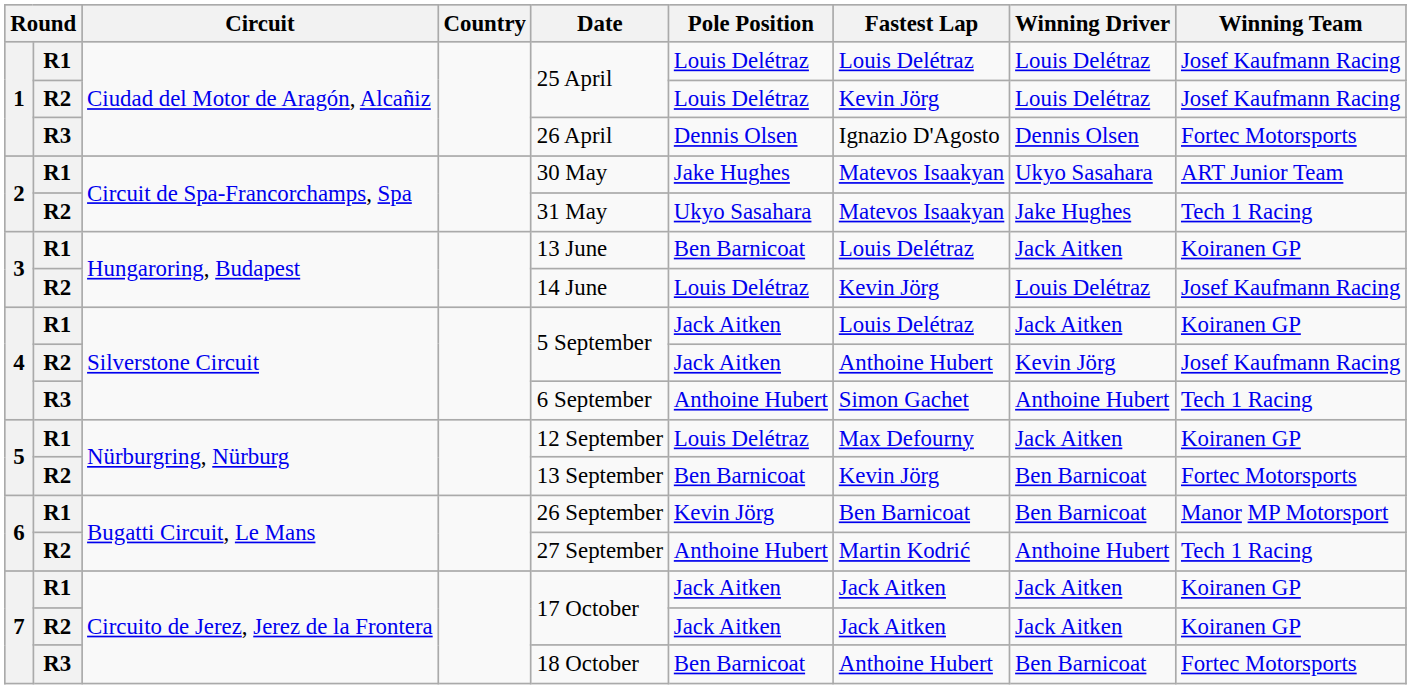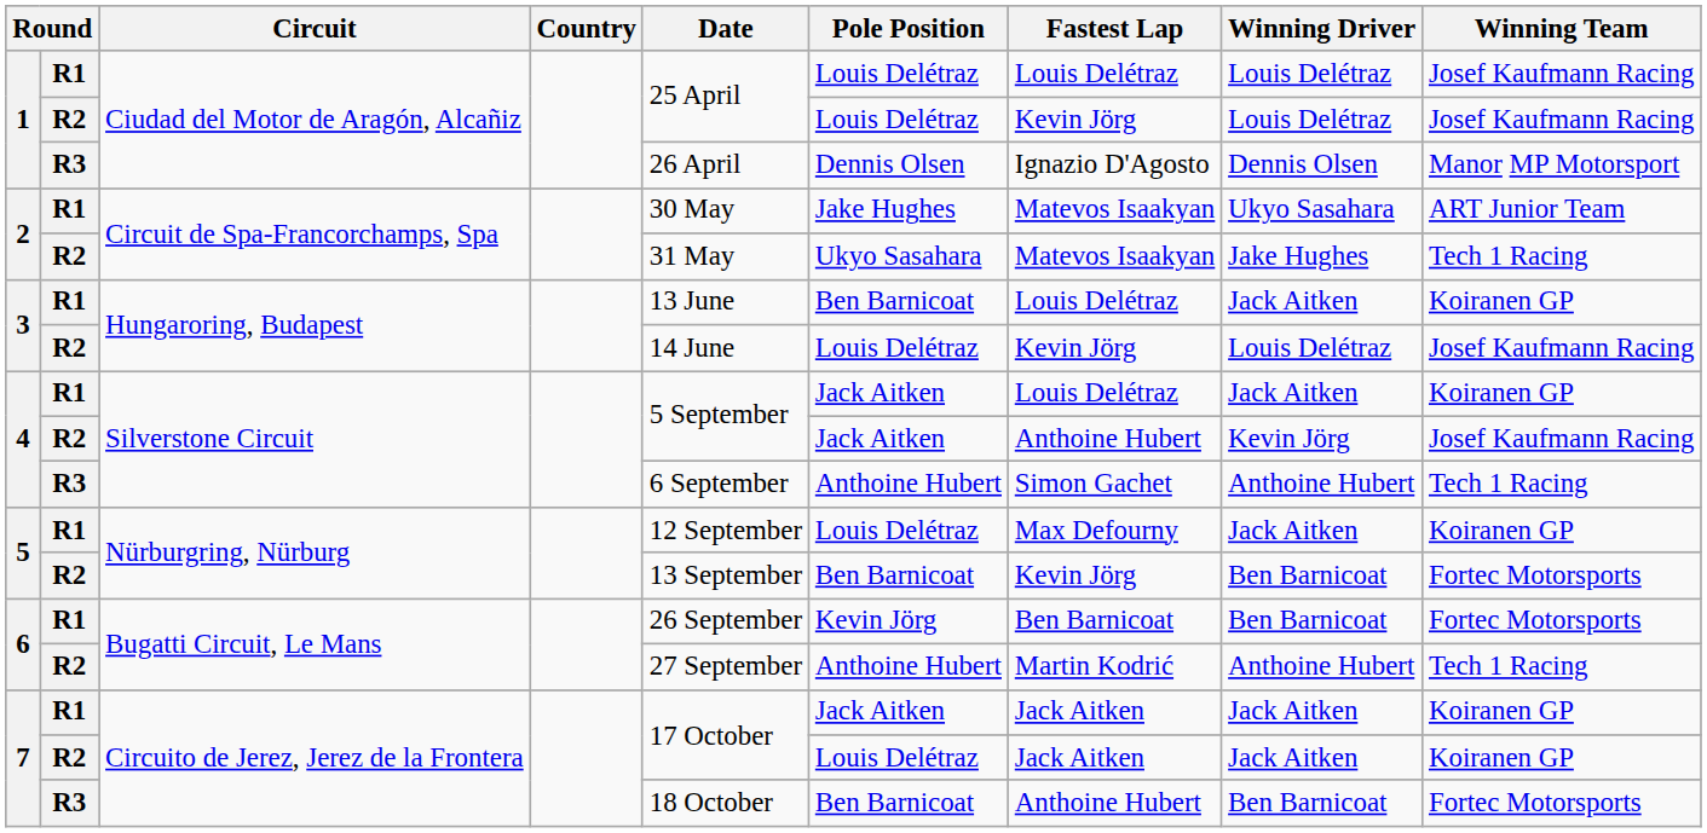1 / R3 | Winning Team: Fortec Motorsports -> Manor MP Motorsport
6 / R1 | Winning Team: Manor MP Motorsport -> Fortec Motorsports
7 / R2 | Pole Position: Jack Aitken -> Louis Delétraz
